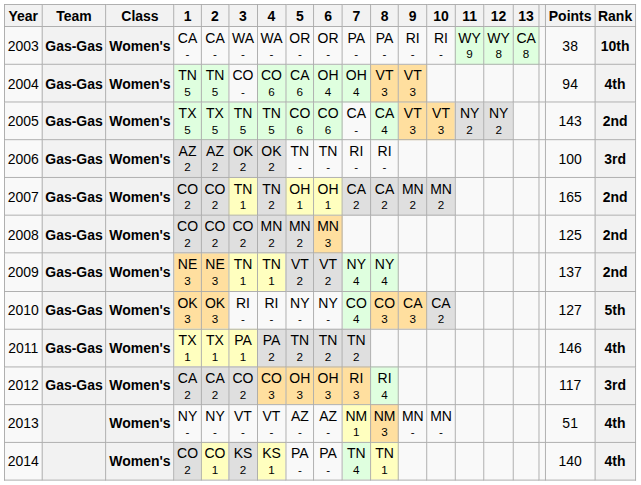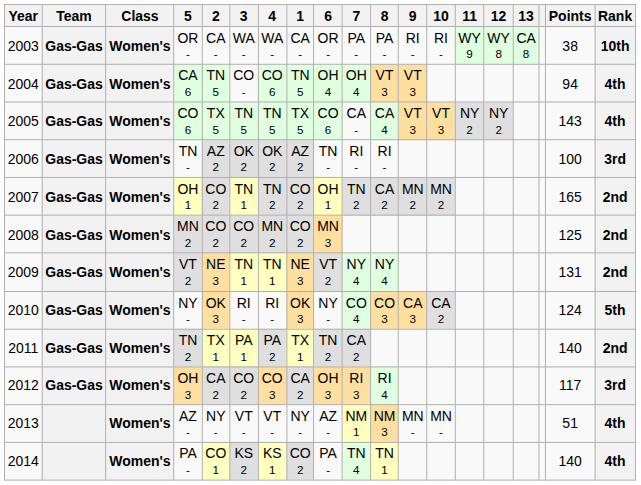columns swapped: 1 <-> 5
2005 | Rank: 2nd -> 4th
2007 | 7: CA 2 -> TN 2
2009 | Points: 137 -> 131
2010 | Points: 127 -> 124
2011 | 7: TN 2 -> CA 2
2011 | Points: 146 -> 140
2011 | Rank: 4th -> 2nd
